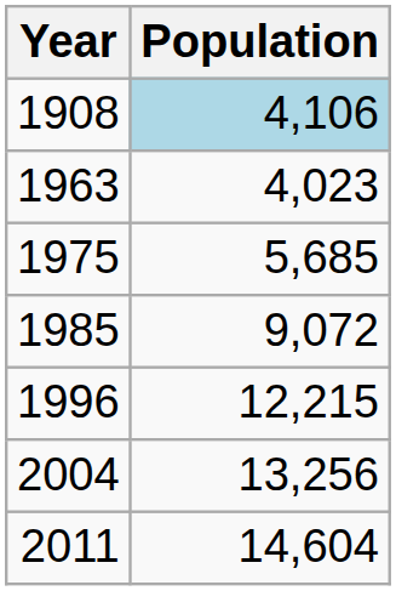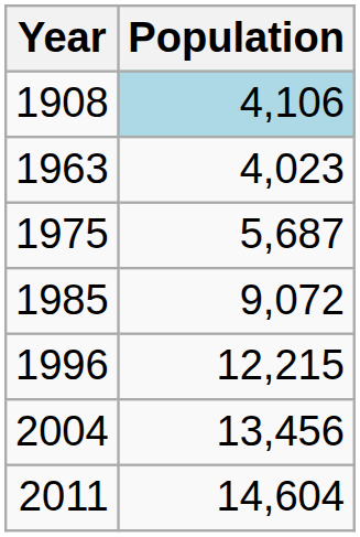1975 | Population: 5,685 -> 5,687
2004 | Population: 13,256 -> 13,456
